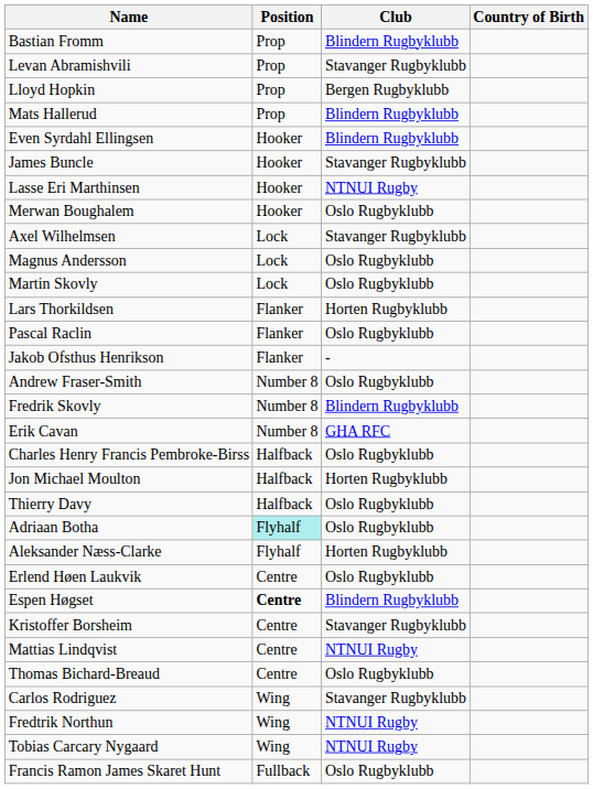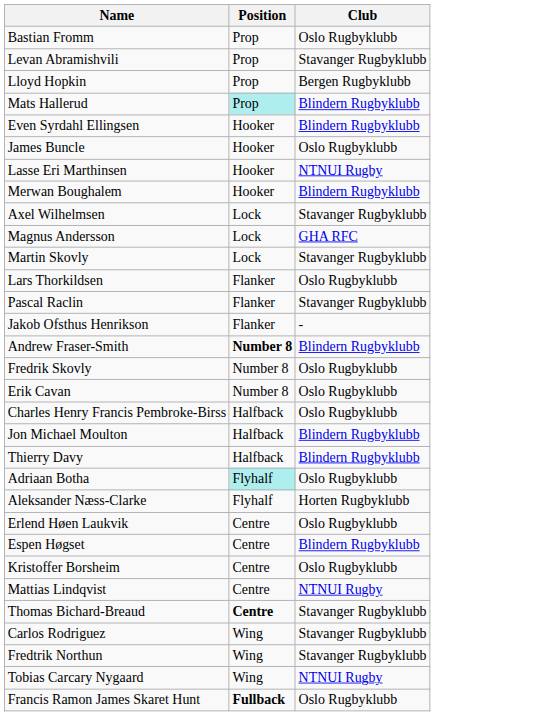- column: Country of Birth
Bastian Fromm | Club: Blindern Rugbyklubb -> Oslo Rugbyklubb
Mats Hallerud | Position: no background -> paleturquoise background
James Buncle | Club: Stavanger Rugbyklubb -> Oslo Rugbyklubb
Merwan Boughalem | Club: Oslo Rugbyklubb -> Blindern Rugbyklubb
Magnus Andersson | Club: Oslo Rugbyklubb -> GHA RFC
Martin Skovly | Club: Oslo Rugbyklubb -> Stavanger Rugbyklubb
Lars Thorkildsen | Club: Horten Rugbyklubb -> Oslo Rugbyklubb
Pascal Raclin | Club: Oslo Rugbyklubb -> Stavanger Rugbyklubb
Andrew Fraser-Smith | Position: normal -> bold
Andrew Fraser-Smith | Club: Oslo Rugbyklubb -> Blindern Rugbyklubb
Fredrik Skovly | Club: Blindern Rugbyklubb -> Oslo Rugbyklubb
Erik Cavan | Club: GHA RFC -> Oslo Rugbyklubb
Jon Michael Moulton | Club: Horten Rugbyklubb -> Blindern Rugbyklubb
Thierry Davy | Club: Oslo Rugbyklubb -> Blindern Rugbyklubb
Espen Høgset | Position: bold -> normal
Kristoffer Borsheim | Club: Stavanger Rugbyklubb -> Oslo Rugbyklubb
Thomas Bichard-Breaud | Position: normal -> bold
Thomas Bichard-Breaud | Club: Oslo Rugbyklubb -> Stavanger Rugbyklubb
Fredtrik Northun | Club: NTNUI Rugby -> Stavanger Rugbyklubb
Francis Ramon James Skaret Hunt | Position: normal -> bold
